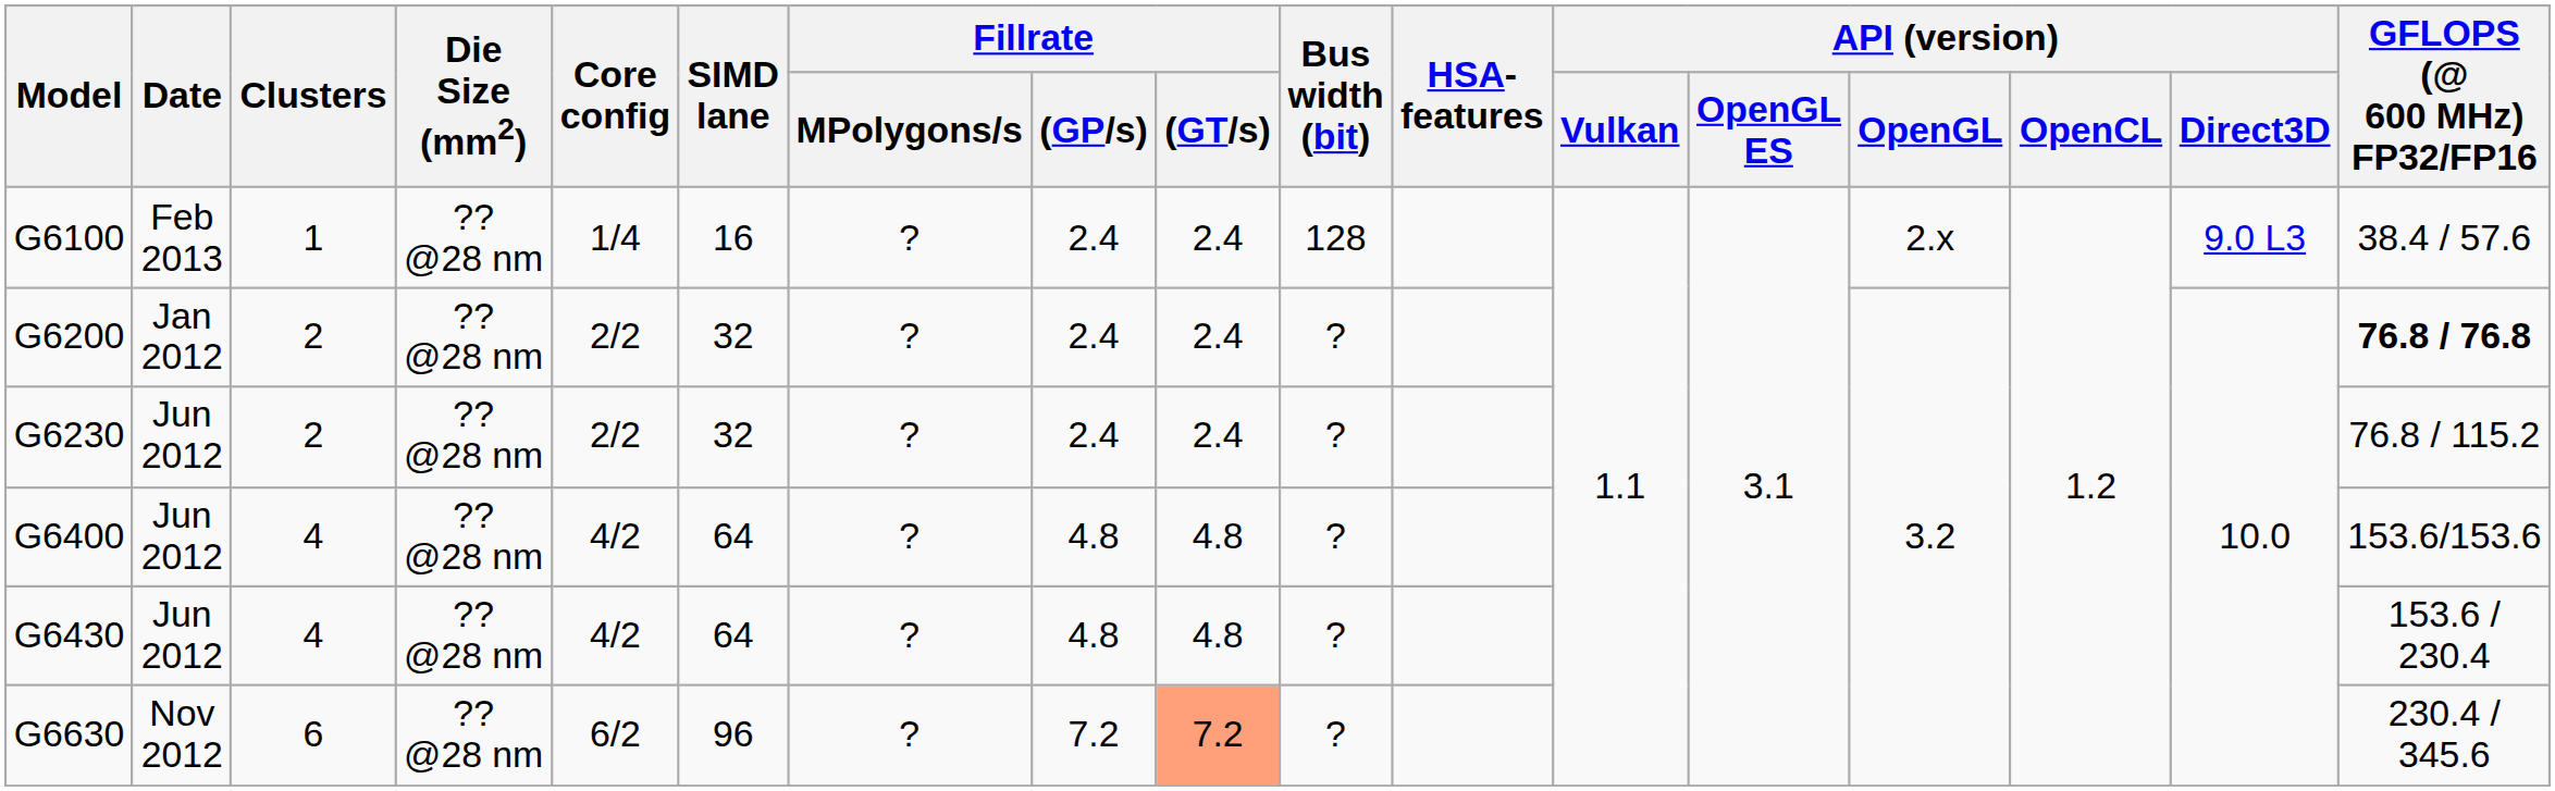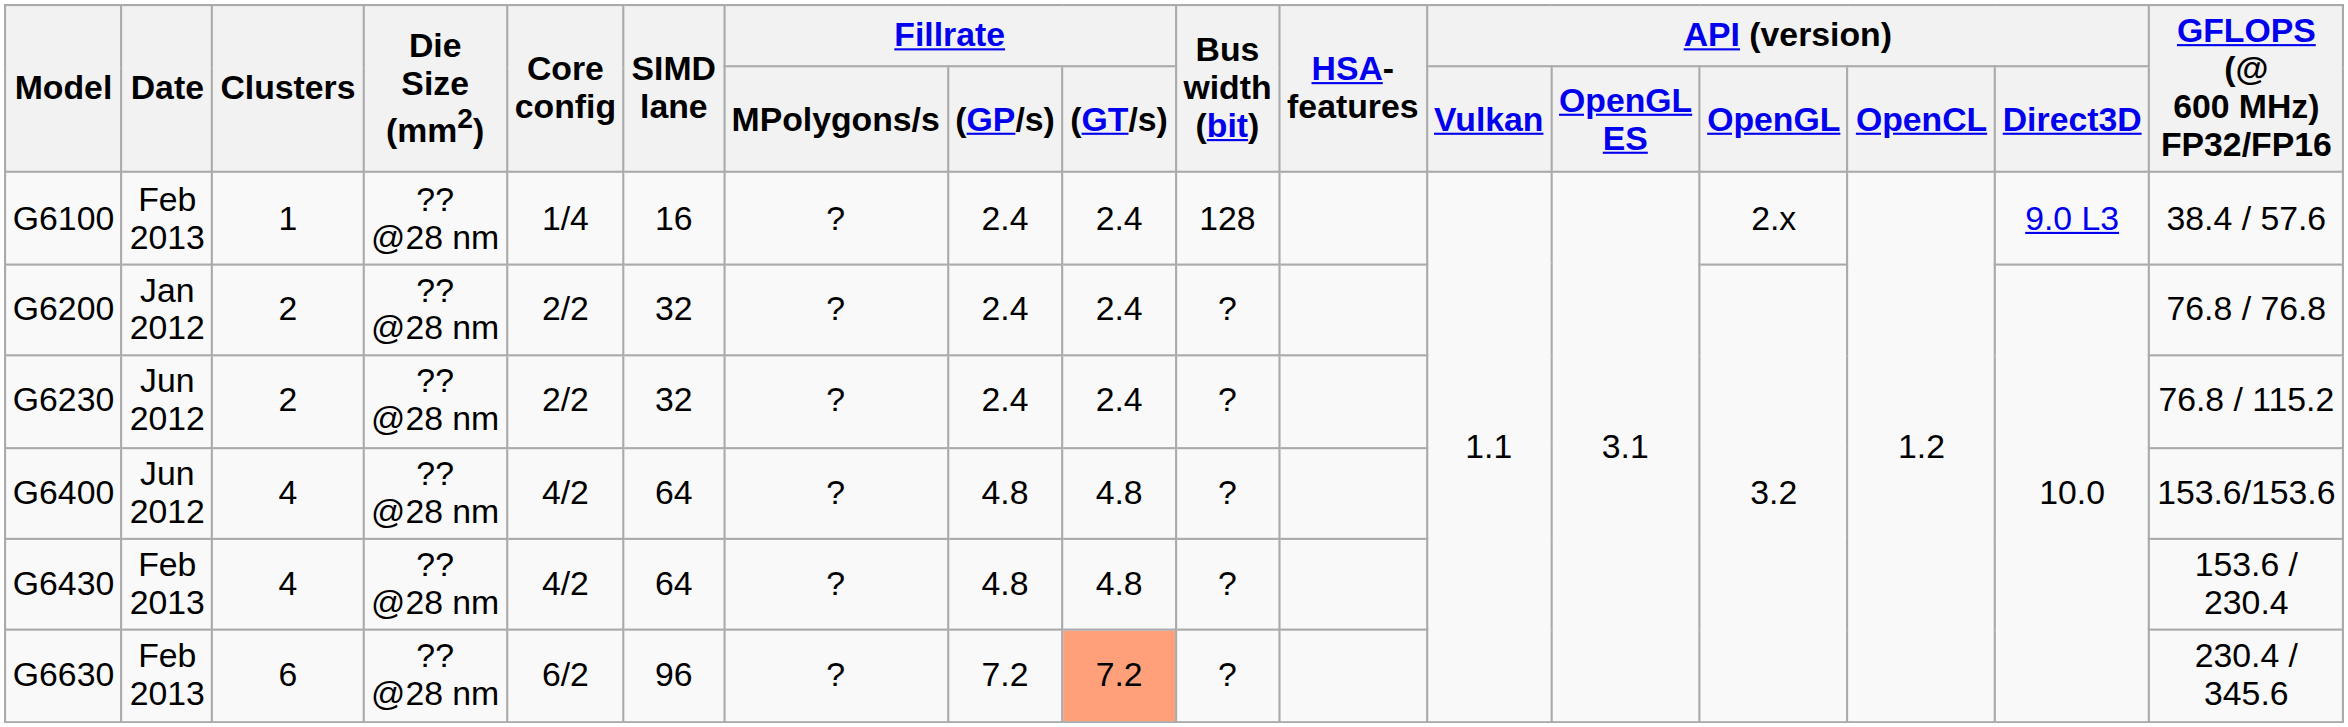G6200 | GFLOPS (@ 600 MHz) FP32/FP16: bold -> normal
G6430 | Date: Jun 2012 -> Feb 2013
G6630 | Date: Nov 2012 -> Feb 2013
